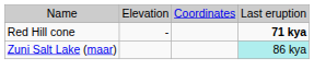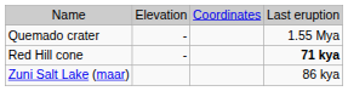+ row: Quemado crater | - | 1.55 Mya
Zuni Salt Lake (maar) | column 4: paleturquoise background -> no background
